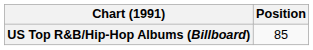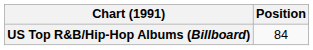US Top R&B/Hip-Hop Albums (Billboard) | Position: 85 -> 84
